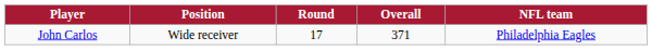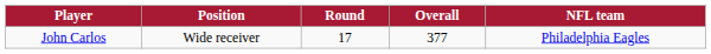John Carlos | Overall: 371 -> 377
